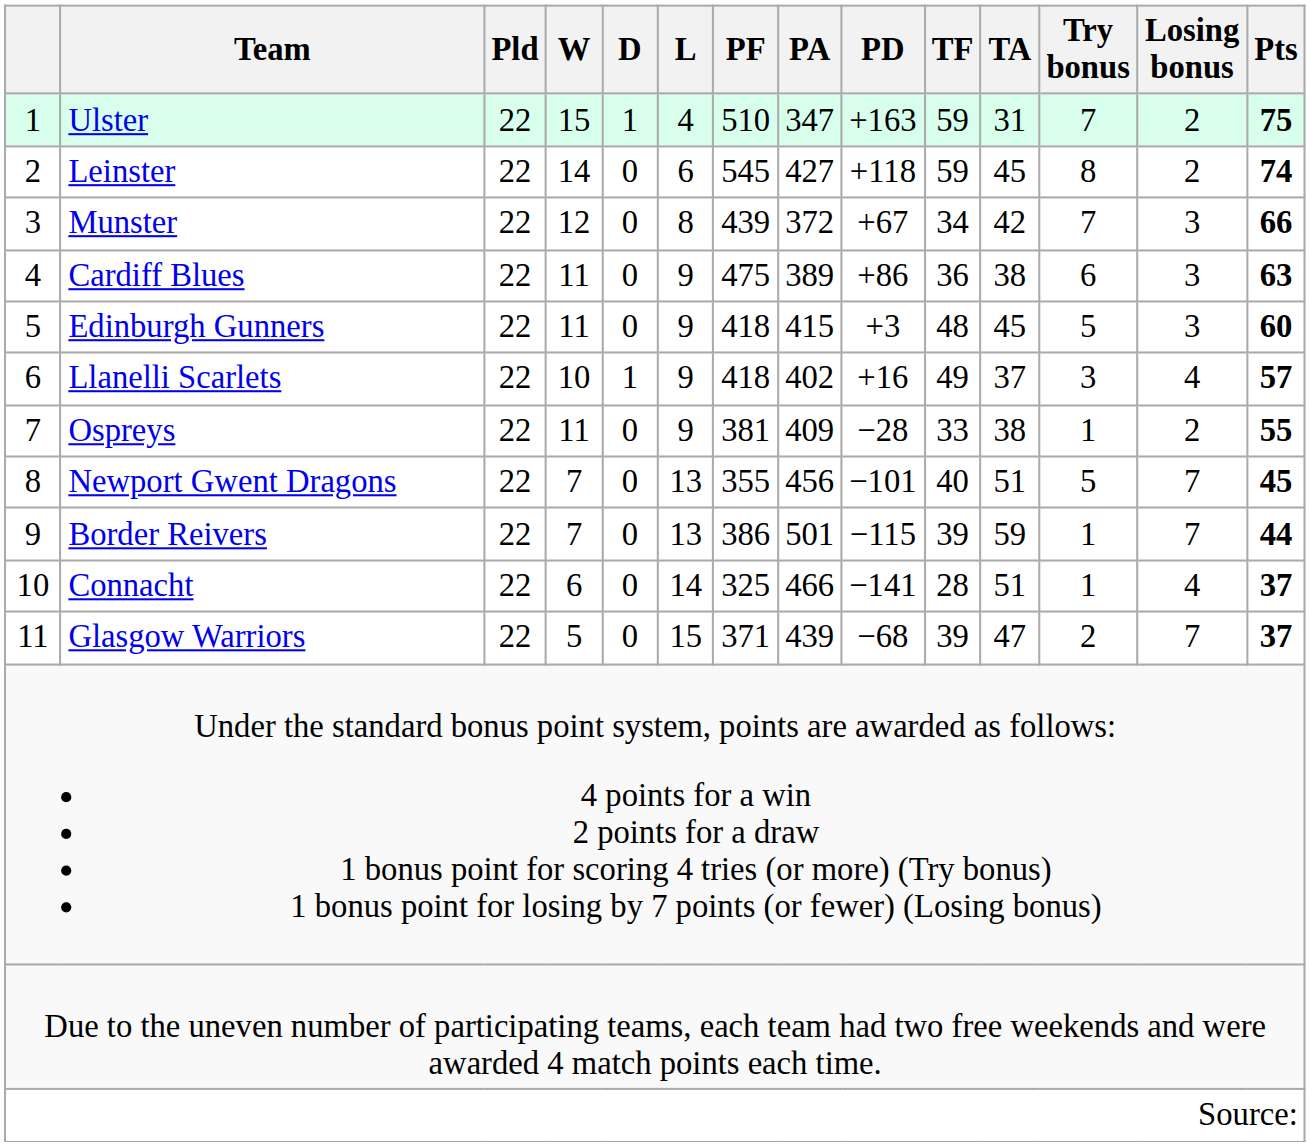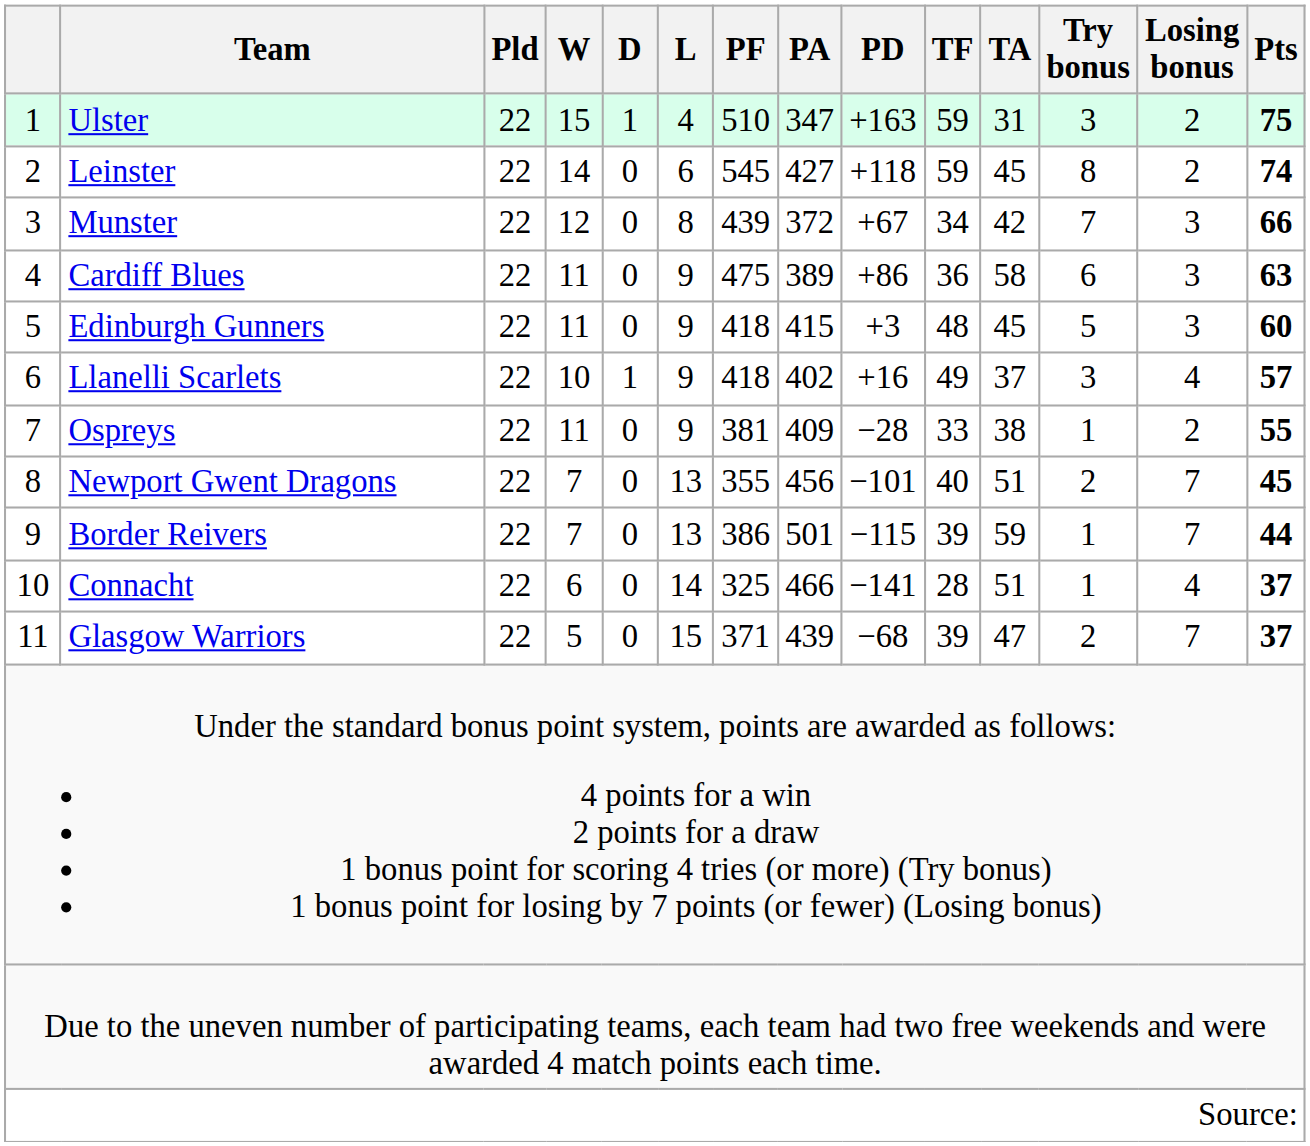Ulster | Try bonus: 7 -> 3
Cardiff Blues | TA: 38 -> 58
Newport Gwent Dragons | Try bonus: 5 -> 2
